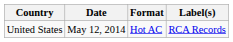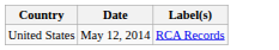- column: Format | Hot AC
